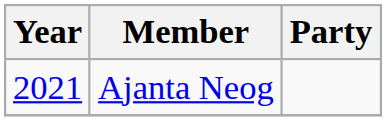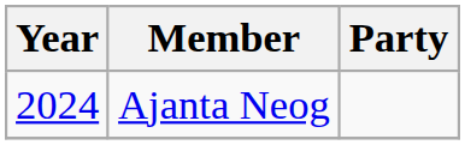Ajanta Neog | Year: 2021 -> 2024
